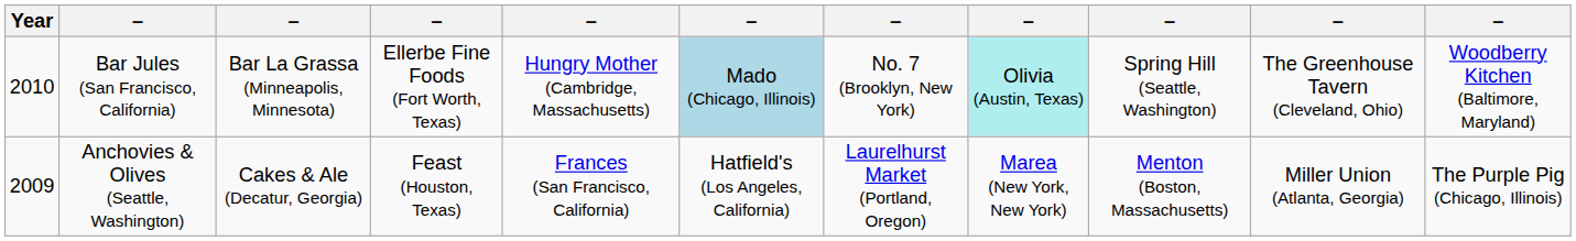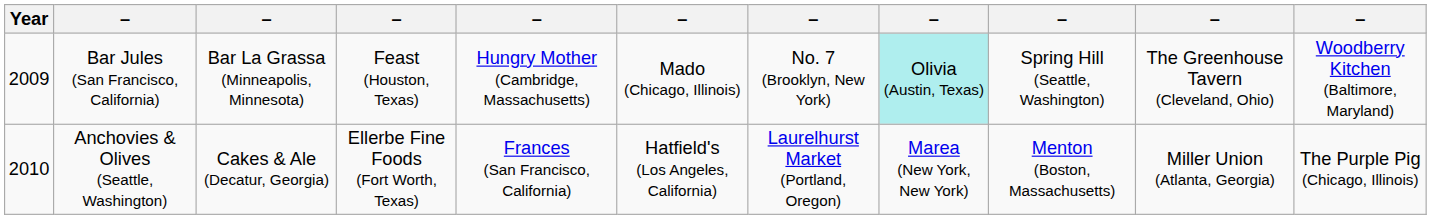Bar Jules (San Francisco, California) | Year: 2010 -> 2009
Bar Jules (San Francisco, California) | column 4: Ellerbe Fine Foods (Fort Worth, Texas) -> Feast (Houston, Texas)
Bar Jules (San Francisco, California) | column 6: lightblue background -> no background
Anchovies & Olives (Seattle, Washington) | Year: 2009 -> 2010
Anchovies & Olives (Seattle, Washington) | column 4: Feast (Houston, Texas) -> Ellerbe Fine Foods (Fort Worth, Texas)
